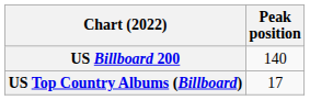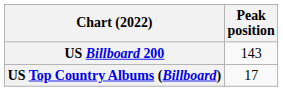US Billboard 200 | Peak position: 140 -> 143
